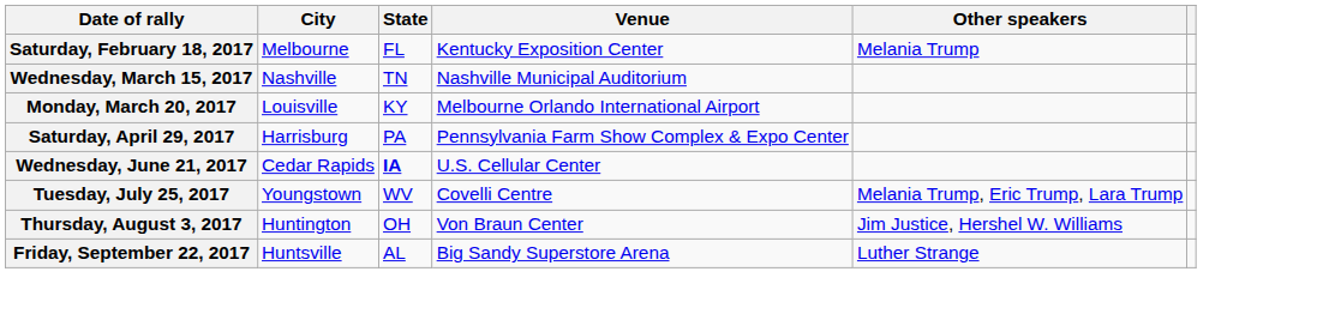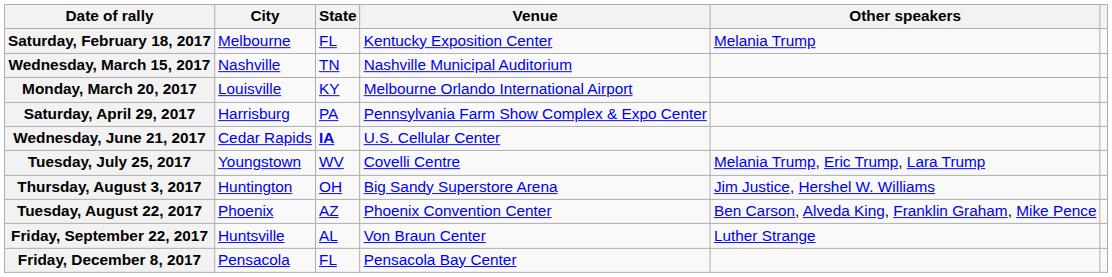Thursday, August 3, 2017 | Venue: Von Braun Center -> Big Sandy Superstore Arena
+ row: Tuesday, August 22, 2017 | Phoenix | AZ | Phoenix Convention Center | Ben Carson, Alveda King, Franklin Graham, Mike Pence
Friday, September 22, 2017 | Venue: Big Sandy Superstore Arena -> Von Braun Center
+ row: Friday, December 8, 2017 | Pensacola | FL | Pensacola Bay Center
